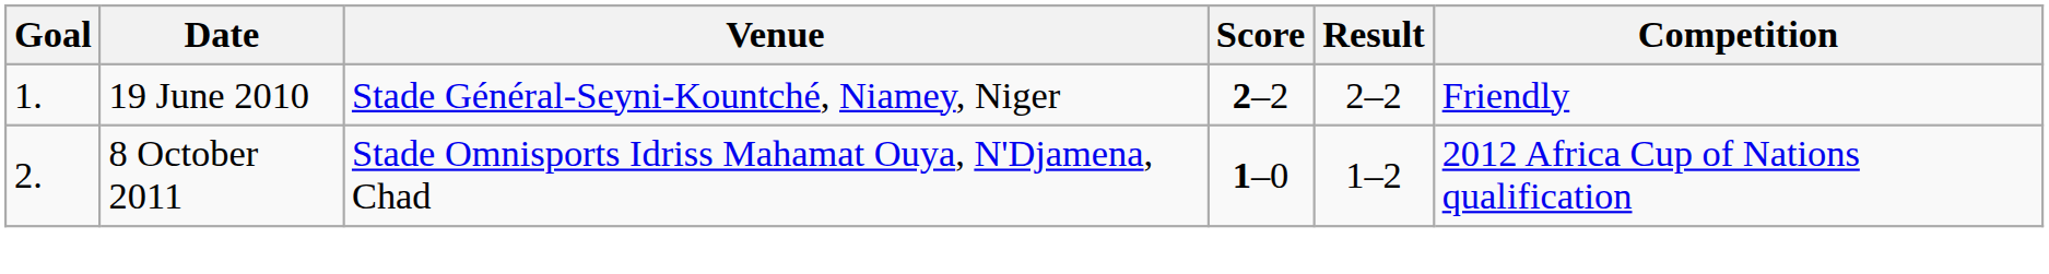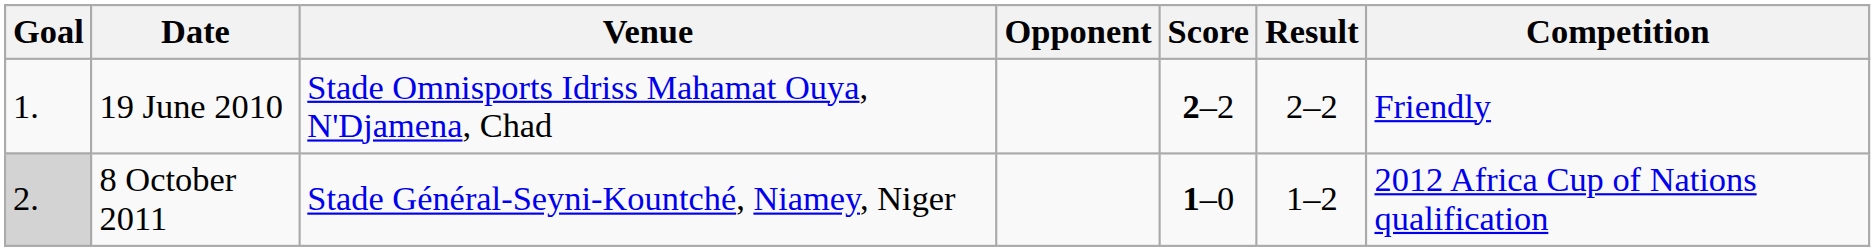+ column: Opponent
19 June 2010 | Venue: Stade Général-Seyni-Kountché, Niamey, Niger -> Stade Omnisports Idriss Mahamat Ouya, N'Djamena, Chad
8 October 2011 | Goal: no background -> lightgrey background
8 October 2011 | Venue: Stade Omnisports Idriss Mahamat Ouya, N'Djamena, Chad -> Stade Général-Seyni-Kountché, Niamey, Niger
